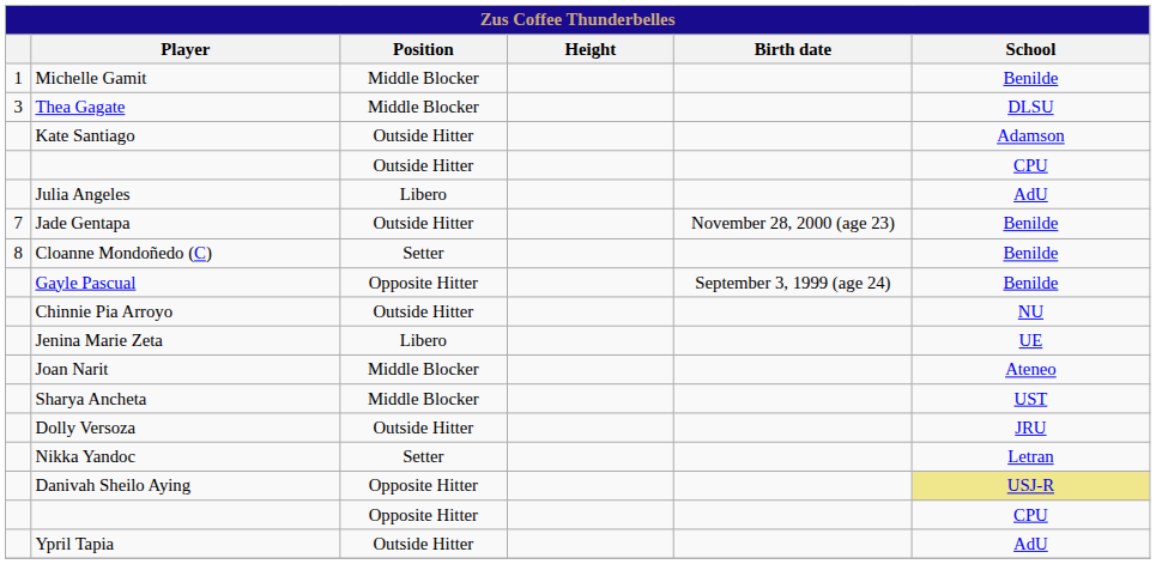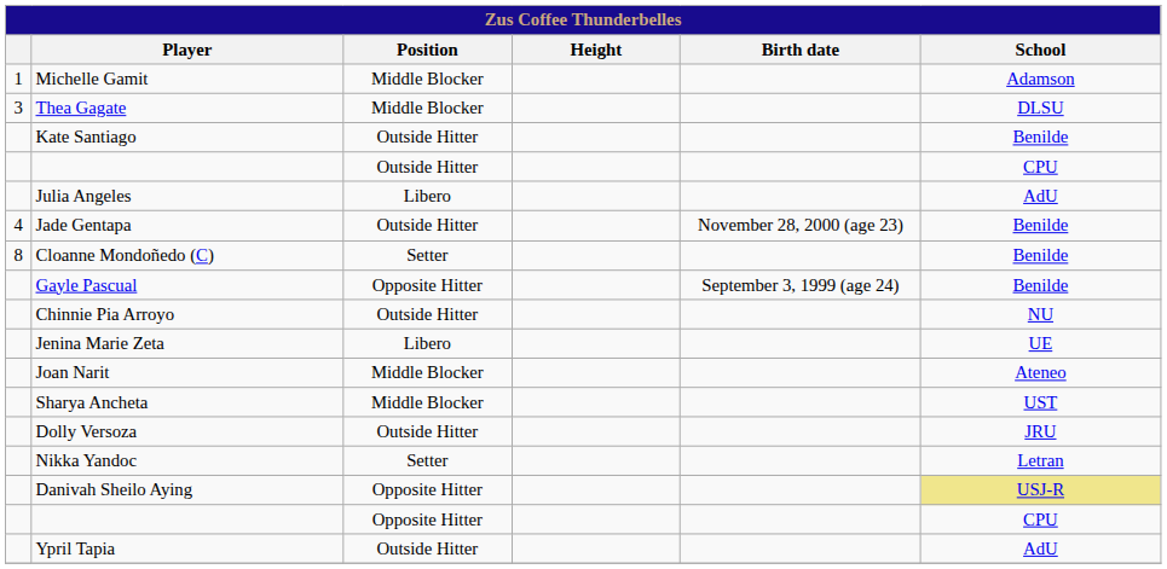Michelle Gamit | School: Benilde -> Adamson
Kate Santiago | School: Adamson -> Benilde
Jade Gentapa | column 1: 7 -> 4
